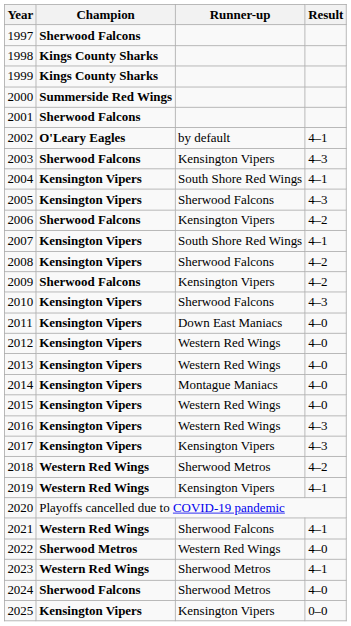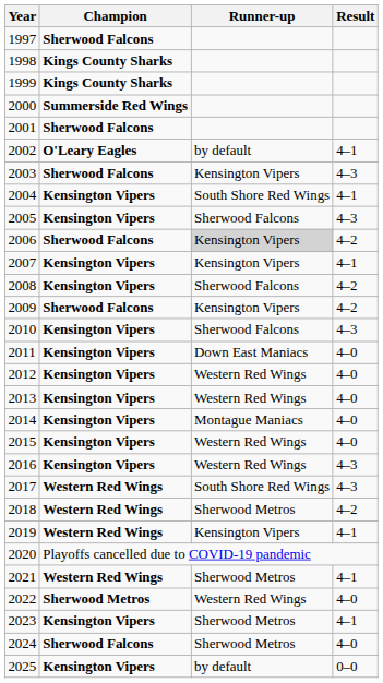2006 | Runner-up: no background -> lightgrey background
2007 | Runner-up: South Shore Red Wings -> Kensington Vipers
2017 | Champion: Kensington Vipers -> Western Red Wings
2017 | Runner-up: Kensington Vipers -> South Shore Red Wings
2021 | Runner-up: Sherwood Falcons -> Sherwood Metros
2023 | Champion: Western Red Wings -> Kensington Vipers
2025 | Runner-up: Kensington Vipers -> by default
